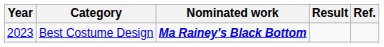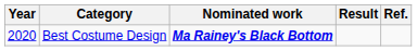Best Costume Design | Year: 2023 -> 2020
